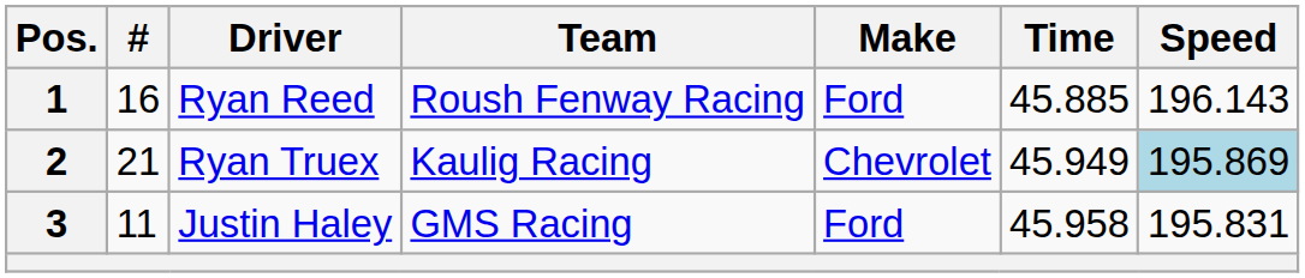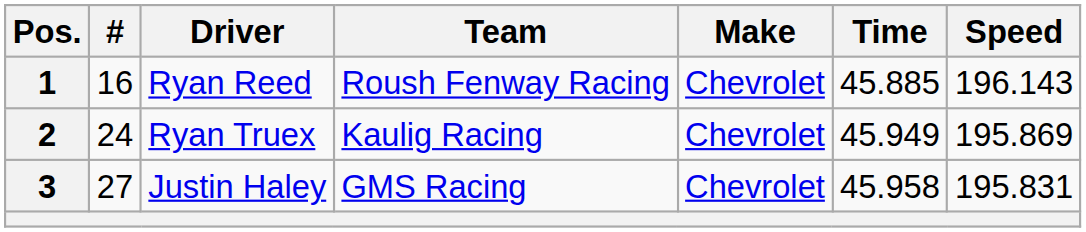1 | Make: Ford -> Chevrolet
2 | #: 21 -> 24
2 | Speed: lightblue background -> no background
3 | #: 11 -> 27
3 | Make: Ford -> Chevrolet
